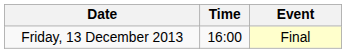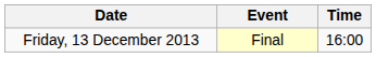columns swapped: Time <-> Event
